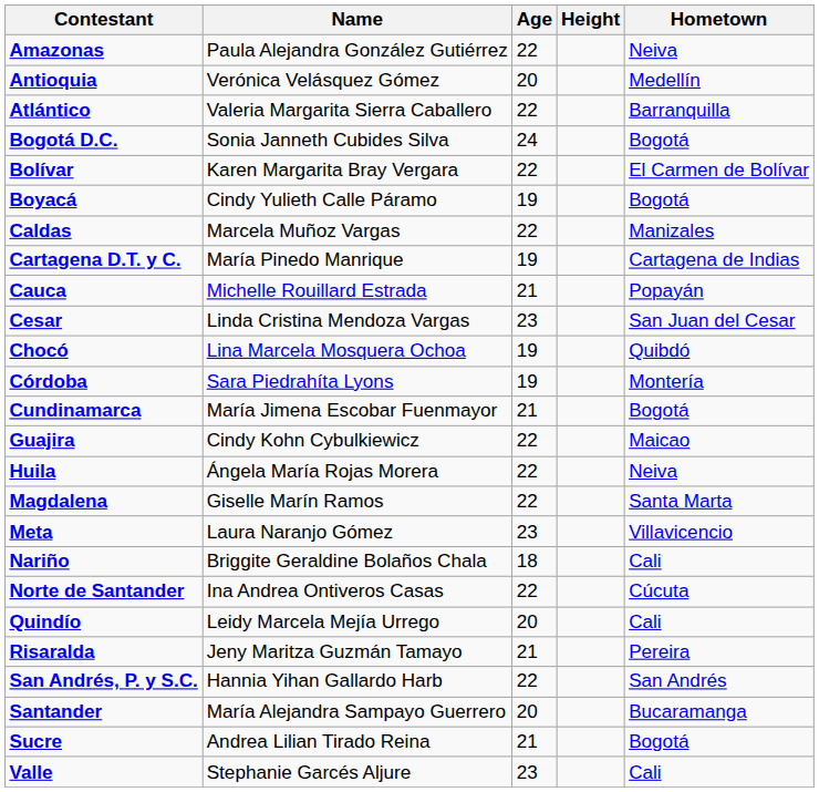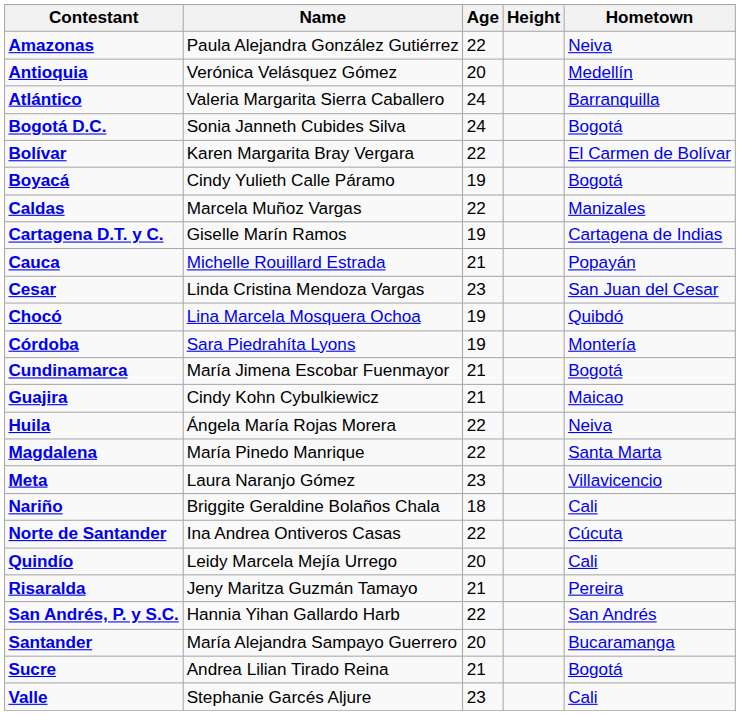Atlántico | Age: 22 -> 24
Cartagena D.T. y C. | Name: María Pinedo Manrique -> Giselle Marín Ramos
Guajira | Age: 22 -> 21
Magdalena | Name: Giselle Marín Ramos -> María Pinedo Manrique
